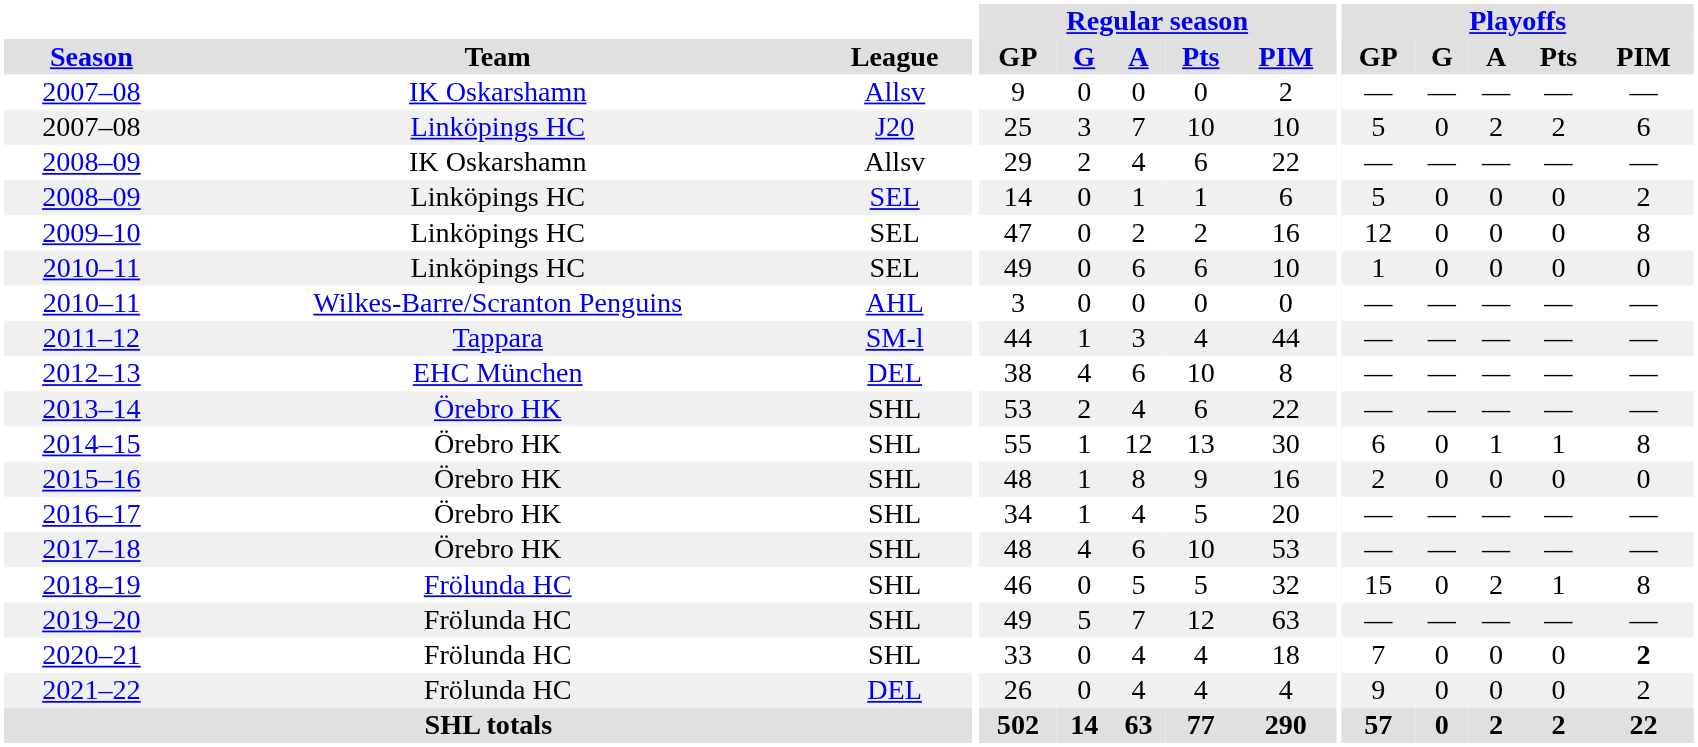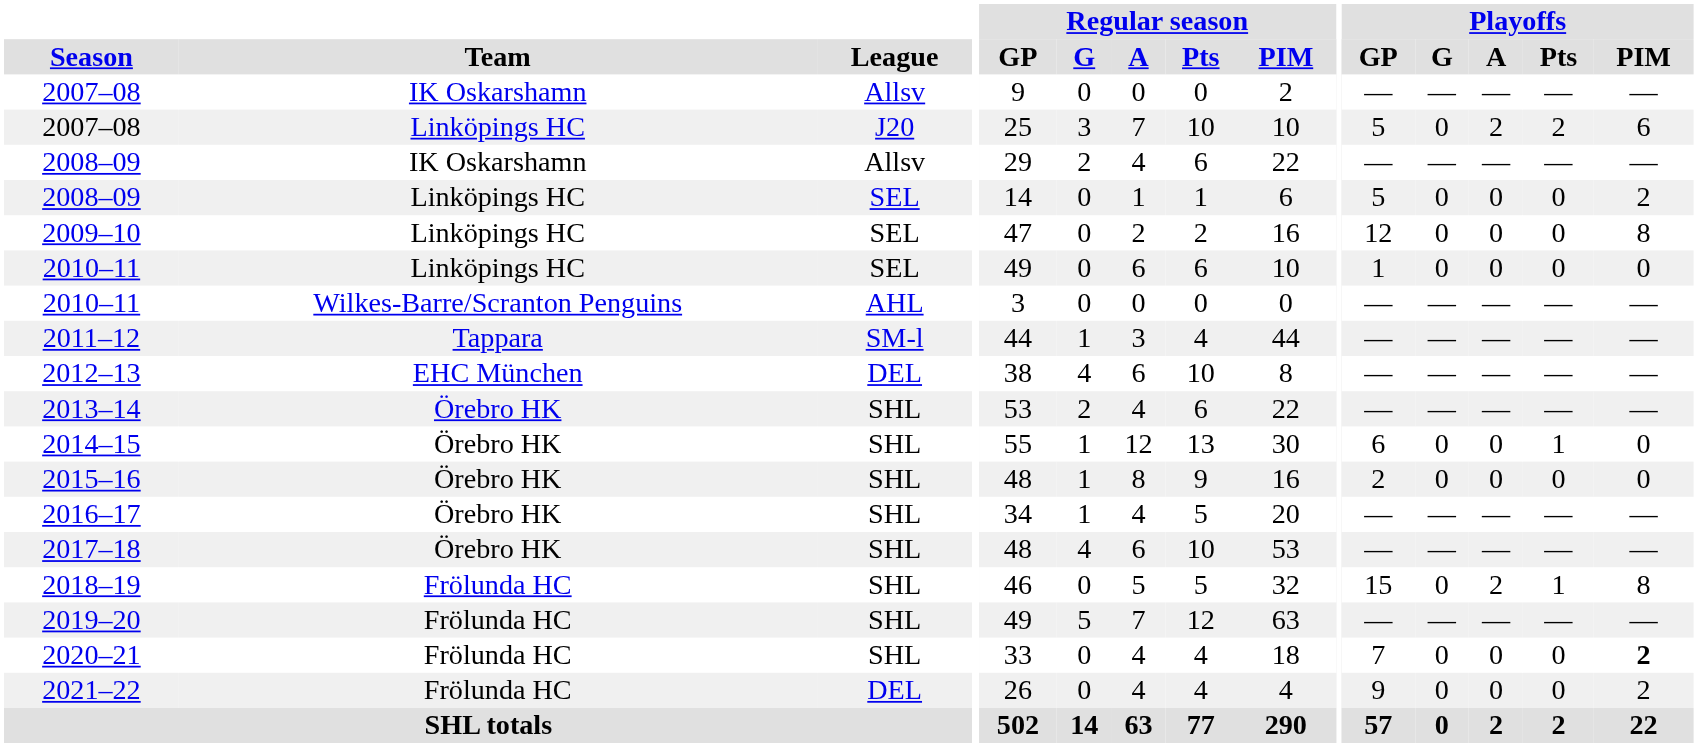2014–15 | Playoffs / A: 1 -> 0
2014–15 | Playoffs / PIM: 8 -> 0
